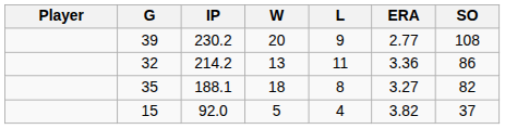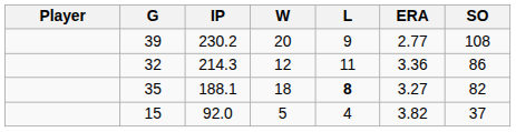32 | IP: 214.2 -> 214.3
32 | W: 13 -> 12
35 | L: normal -> bold
